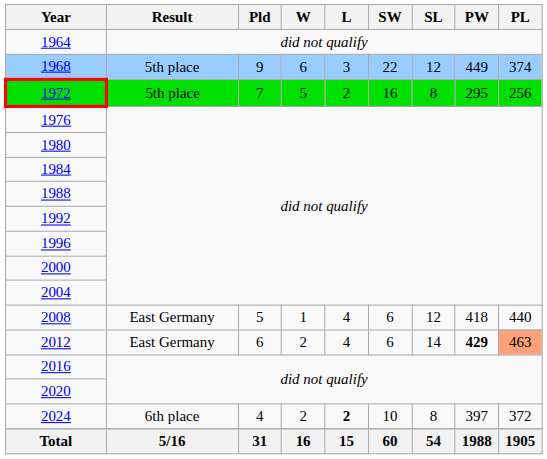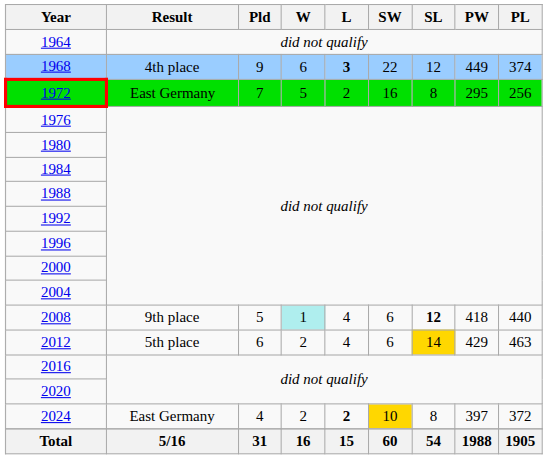1968 | Result: 5th place -> 4th place
1968 | L: normal -> bold
1972 | Result: 5th place -> East Germany
2008 | Result: East Germany -> 9th place
2008 | W: no background -> paleturquoise background
2008 | SL: normal -> bold
2012 | Result: East Germany -> 5th place
2012 | SL: no background -> gold background
2012 | PW: bold -> normal
2012 | PL: lightsalmon background -> no background
2024 | Result: 6th place -> East Germany
2024 | SW: no background -> gold background
